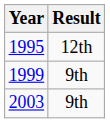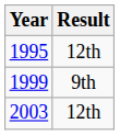2003 | Result: 9th -> 12th
